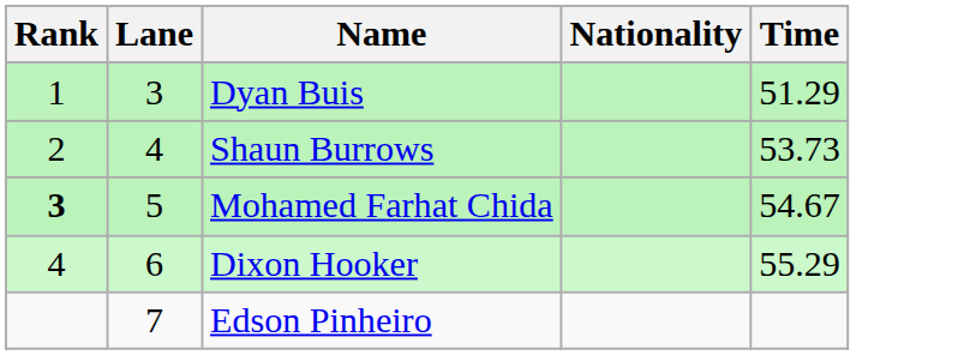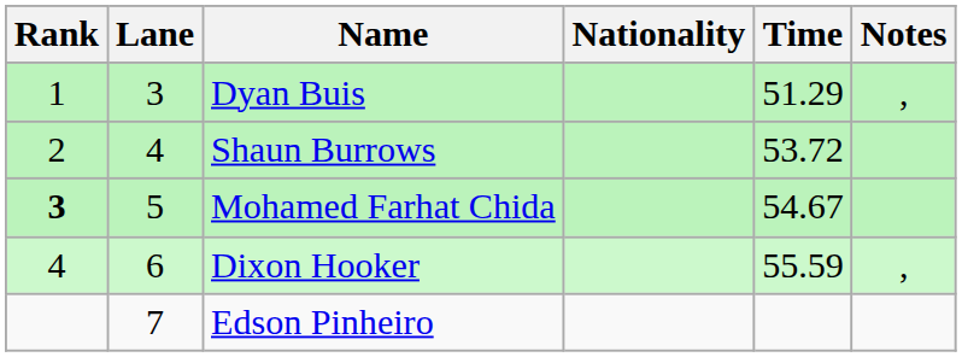+ column: Notes | , | ,
Shaun Burrows | Time: 53.73 -> 53.72
Dixon Hooker | Time: 55.29 -> 55.59
